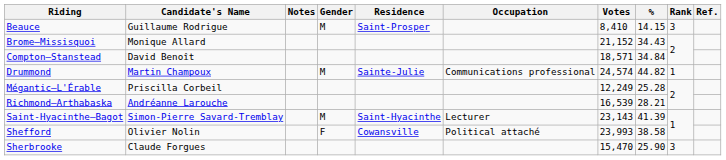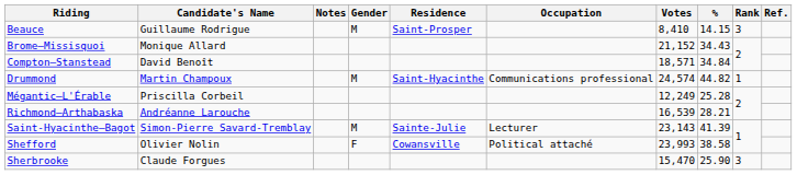Drummond | Residence: Sainte-Julie -> Saint-Hyacinthe
Saint-Hyacinthe—Bagot | Residence: Saint-Hyacinthe -> Sainte-Julie
